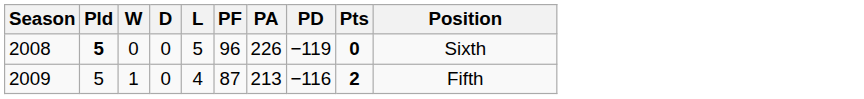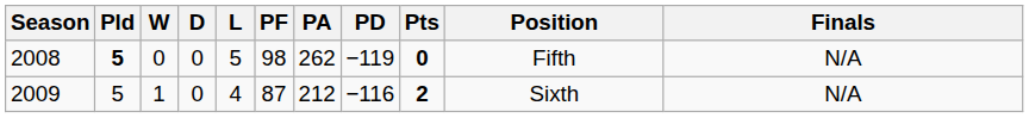+ column: Finals | N/A | N/A
2008 | PF: 96 -> 98
2008 | PA: 226 -> 262
2008 | Position: Sixth -> Fifth
2009 | PA: 213 -> 212
2009 | Position: Fifth -> Sixth
